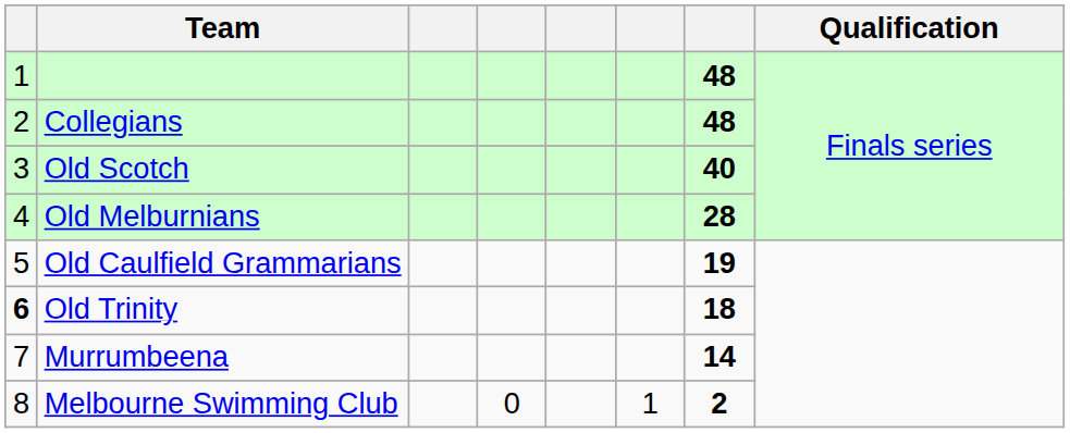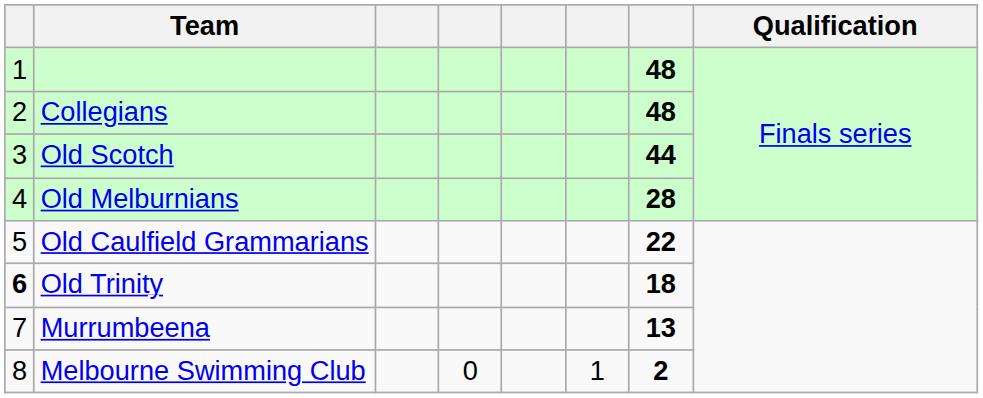Old Scotch | column 7: 40 -> 44
Old Caulfield Grammarians | column 7: 19 -> 22
Murrumbeena | column 7: 14 -> 13
